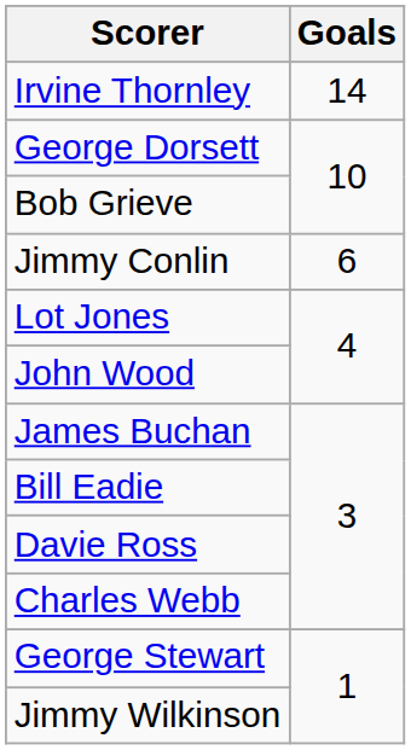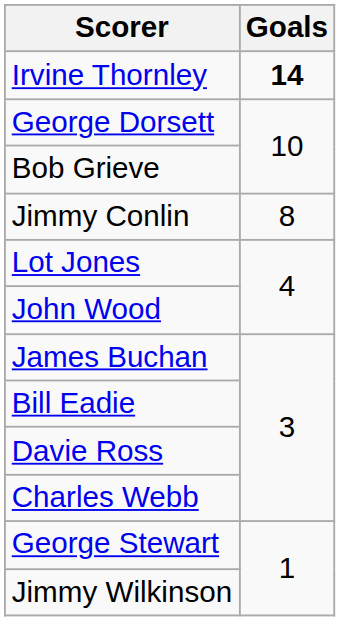Irvine Thornley | Goals: normal -> bold
Jimmy Conlin | Goals: 6 -> 8
